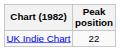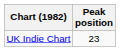UK Indie Chart | Peak position: 22 -> 23
